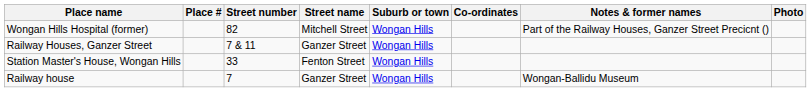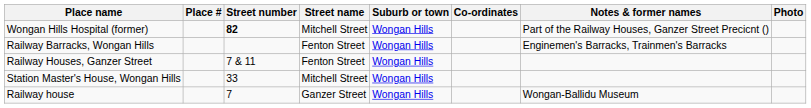Wongan Hills Hospital (former) | Street number: normal -> bold
+ row: Railway Barracks, Wongan Hills | Fenton Street | Wongan Hills | Enginemen's Barracks, Trainmen's Barracks
Railway Houses, Ganzer Street | Street name: Ganzer Street -> Fenton Street
Station Master's House, Wongan Hills | Street name: Fenton Street -> Mitchell Street
